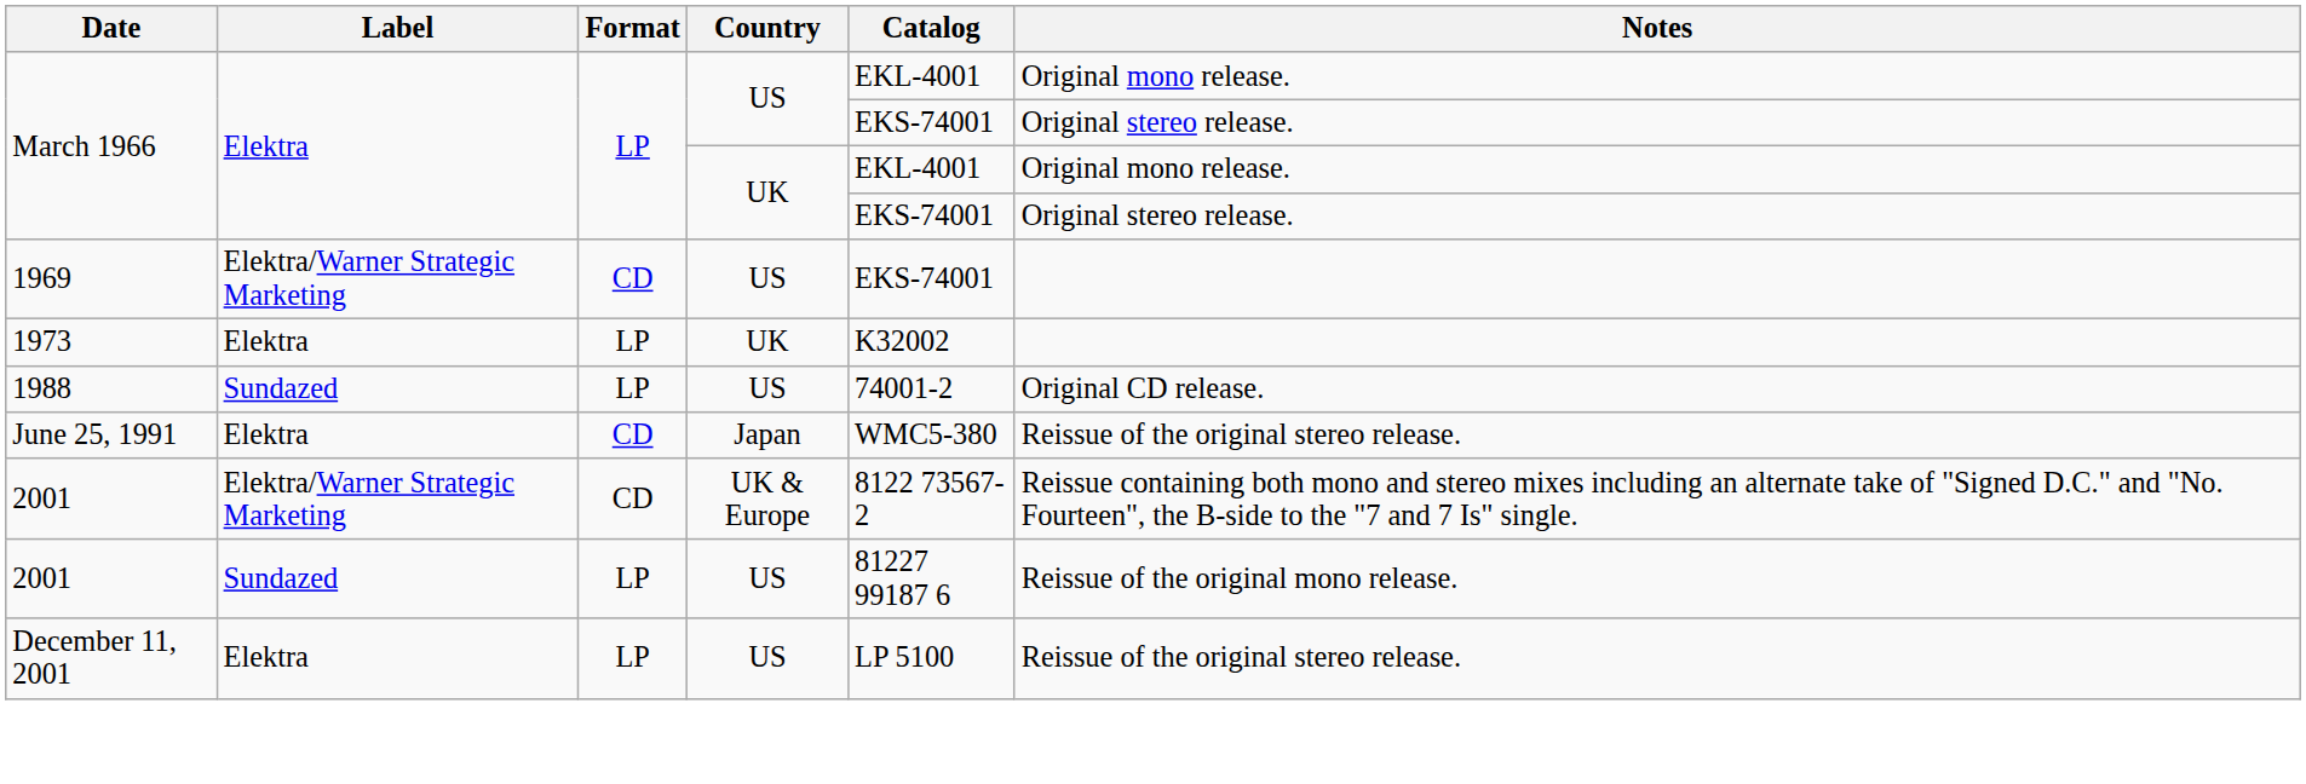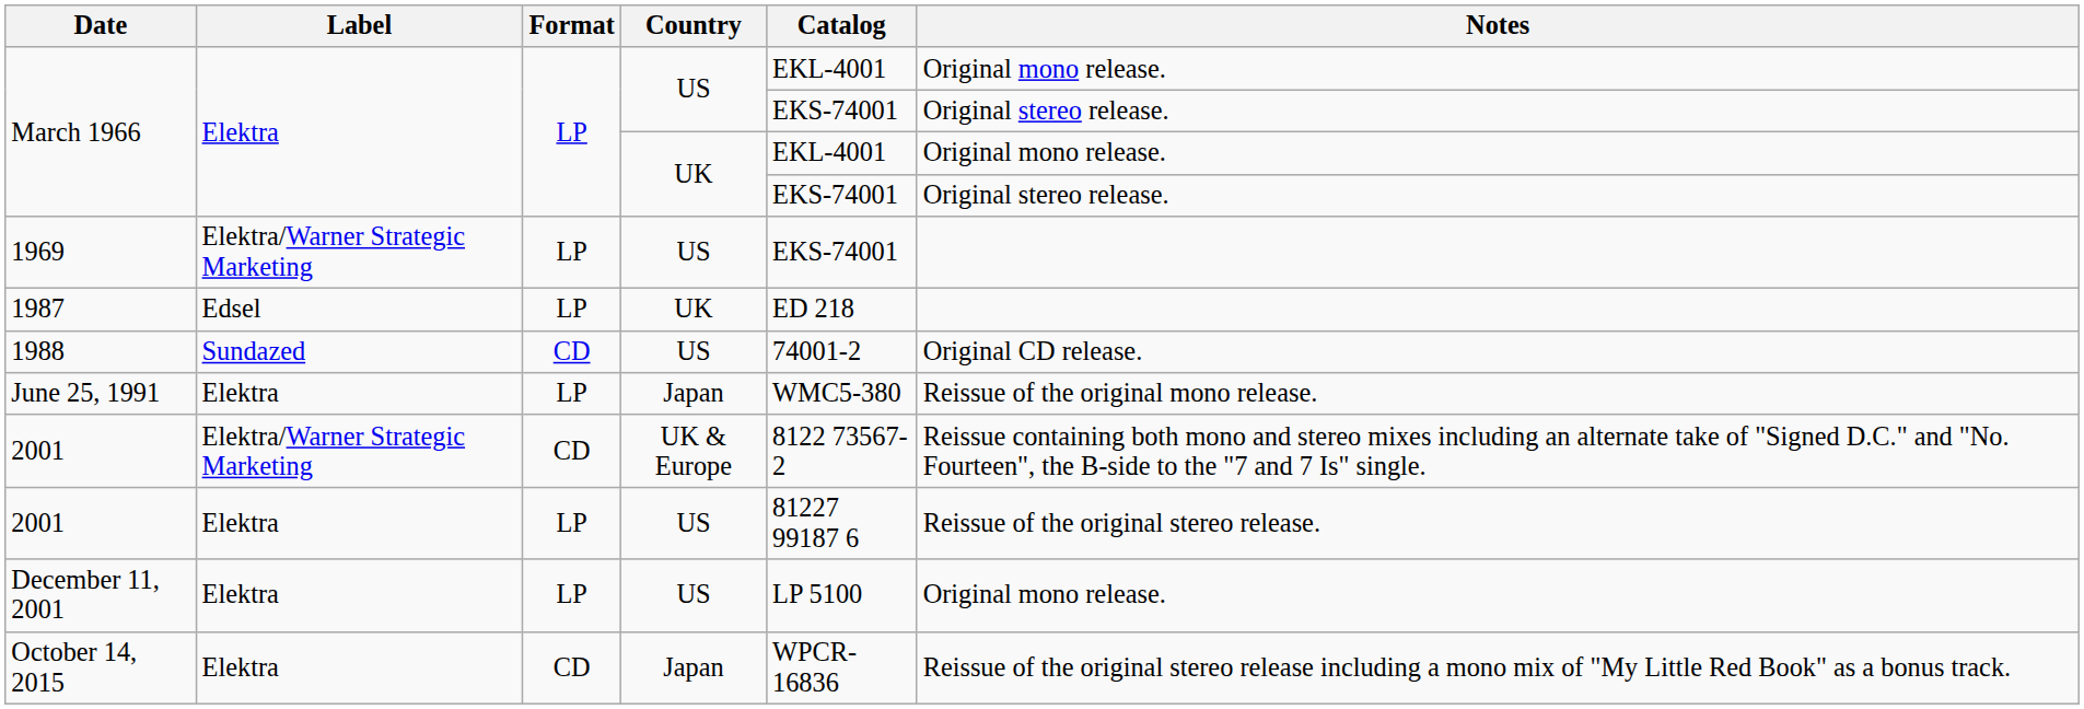1969 | Format: CD -> LP
- row: 1973 | Elektra | LP | UK | K32002
+ row: 1987 | Edsel | LP | UK | ED 218
1988 | Format: LP -> CD
June 25, 1991 | Format: CD -> LP
June 25, 1991 | Notes: Reissue of the original stereo release. -> Reissue of the original mono release.
2001 / US | Label: Sundazed -> Elektra
2001 / US | Notes: Reissue of the original mono release. -> Reissue of the original stereo release.
December 11, 2001 | Notes: Reissue of the original stereo release. -> Original mono release.
+ row: October 14, 2015 | Elektra | CD | Japan | WPCR-16836 | Reissue of the original stereo release including a mono mix of "My Little Red Book" as a bonus track.
